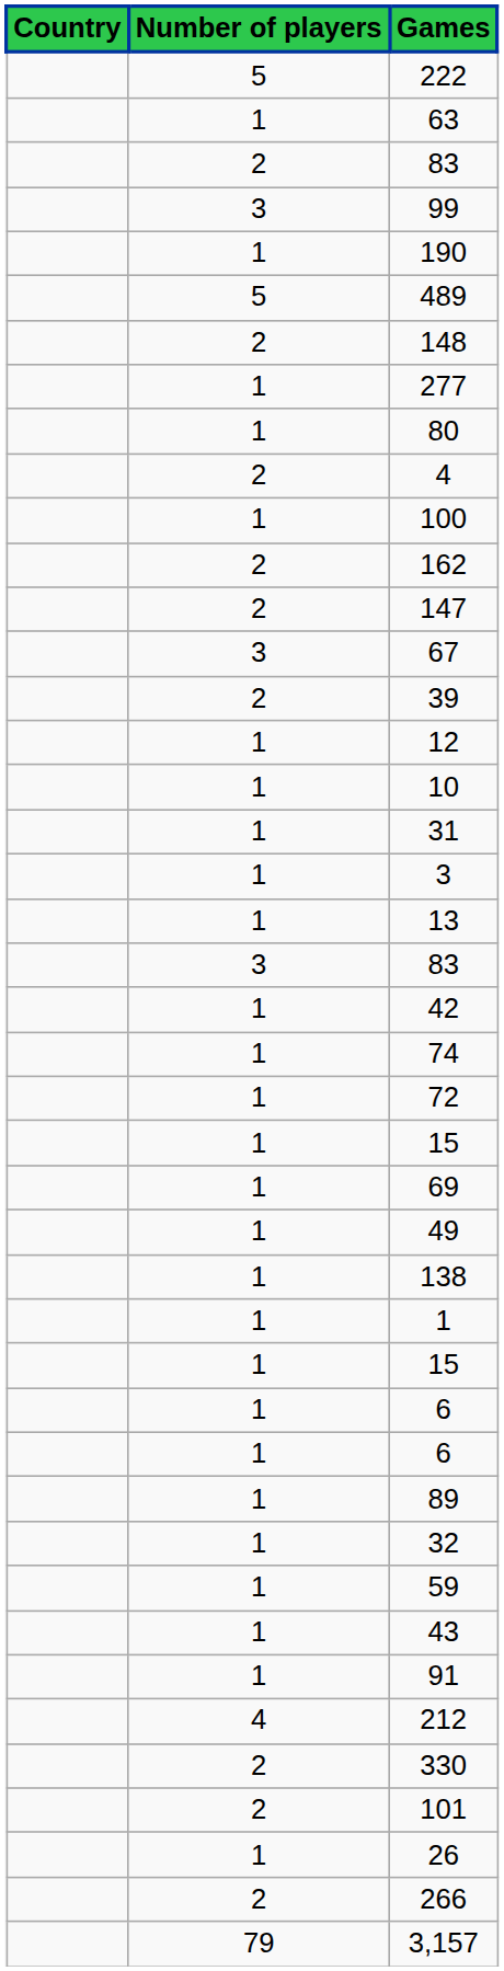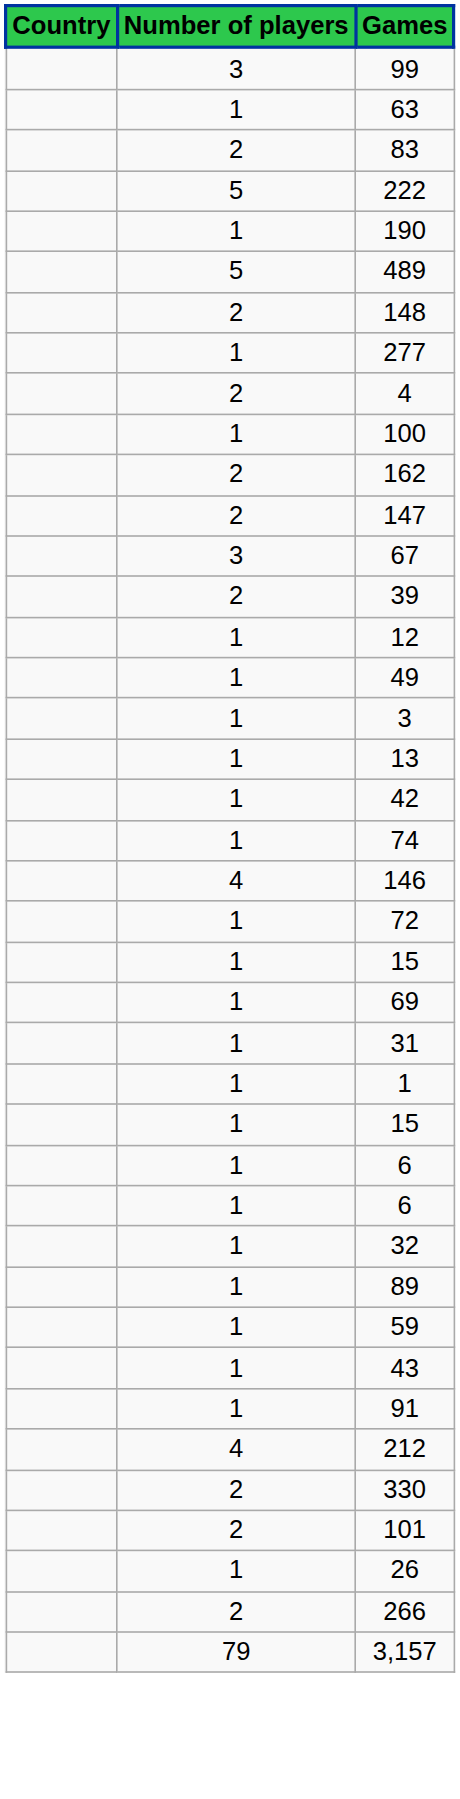rows swapped: 99 <-> 222
- row: 1 | 80
- row: 1 | 10
rows swapped: 49 <-> 31
- row: 3 | 83
+ row: 4 | 146
- row: 1 | 138
rows swapped: 89 <-> 32
